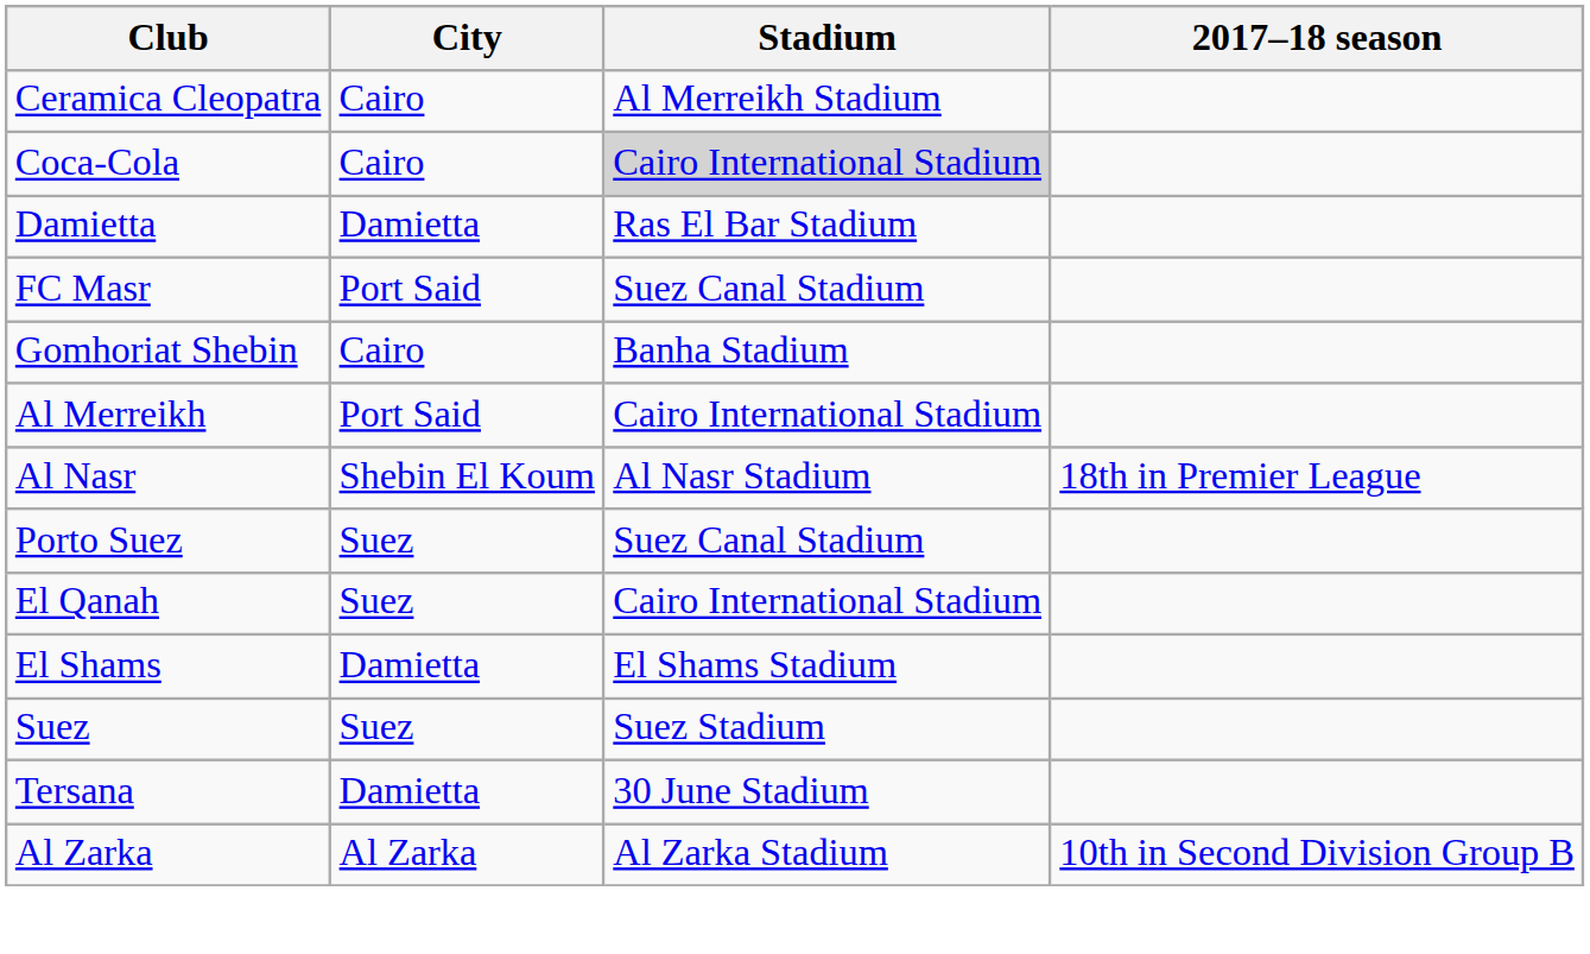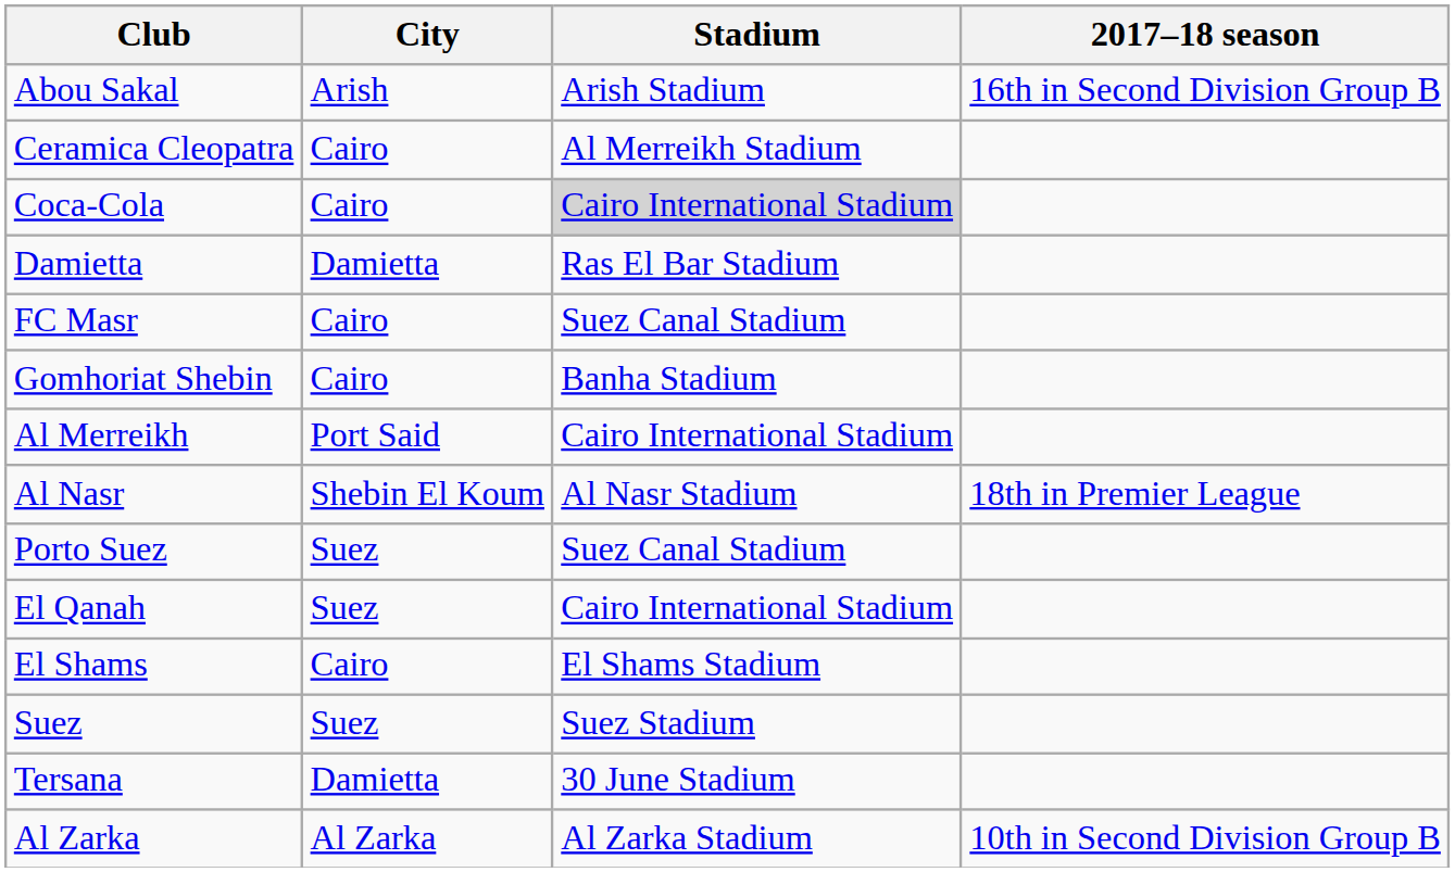+ row: Abou Sakal | Arish | Arish Stadium | 16th in Second Division Group B
FC Masr | City: Port Said -> Cairo
El Shams | City: Damietta -> Cairo
